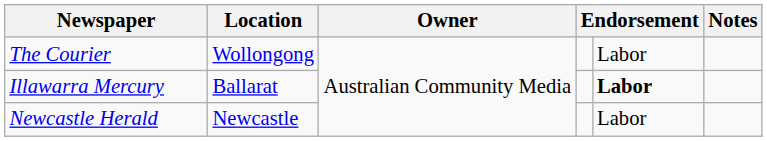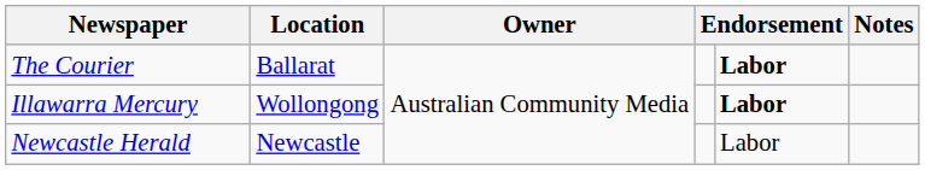The Courier | Location: Wollongong -> Ballarat
The Courier | column 5: normal -> bold
Illawarra Mercury | Location: Ballarat -> Wollongong
